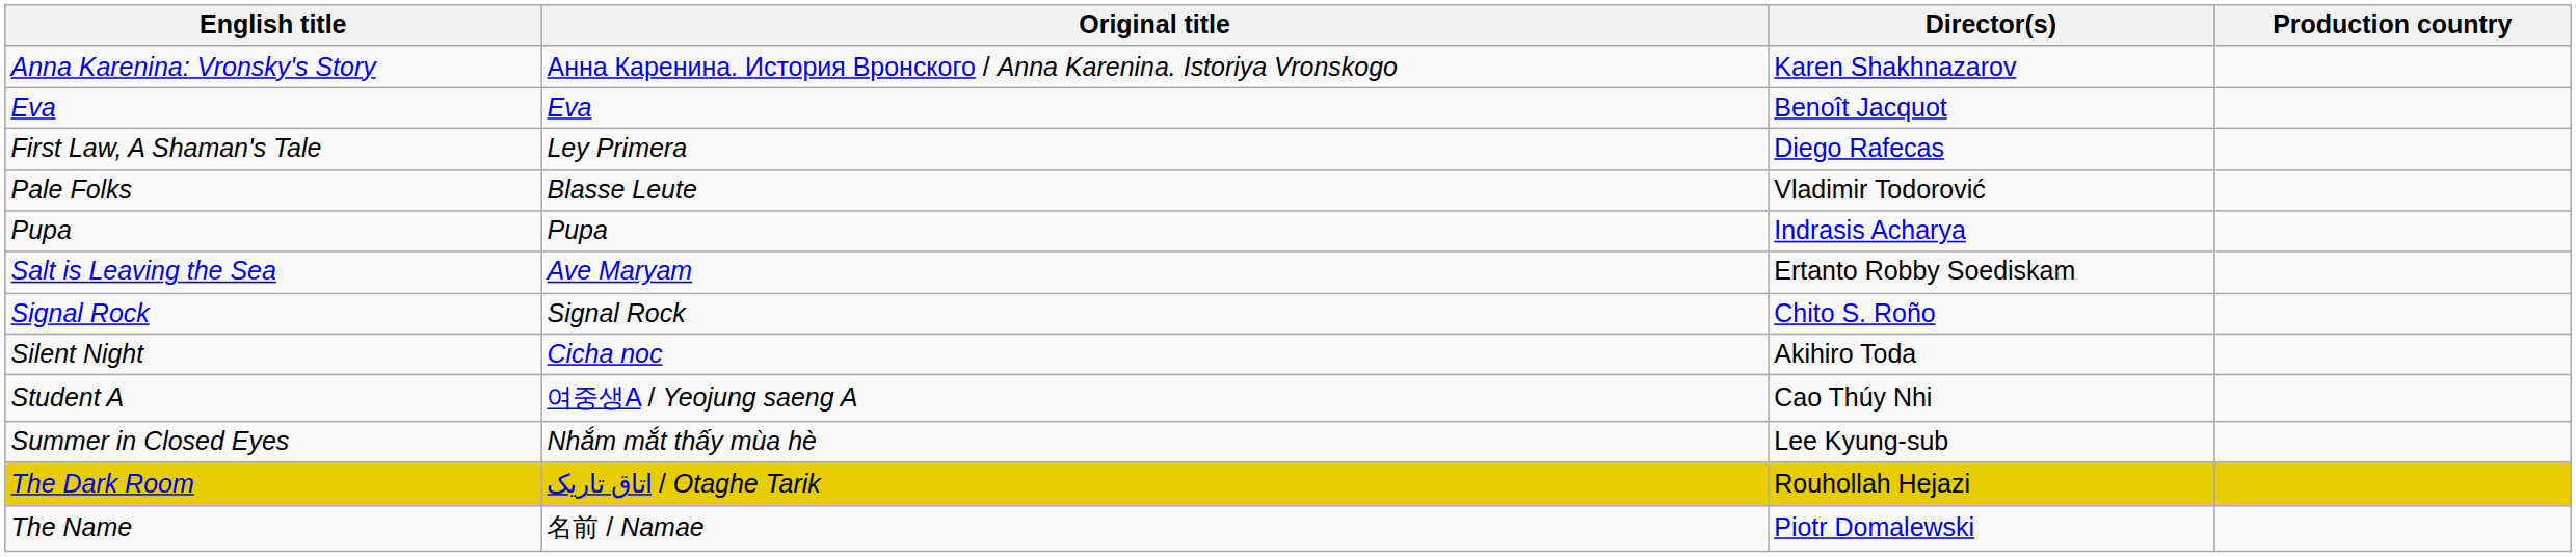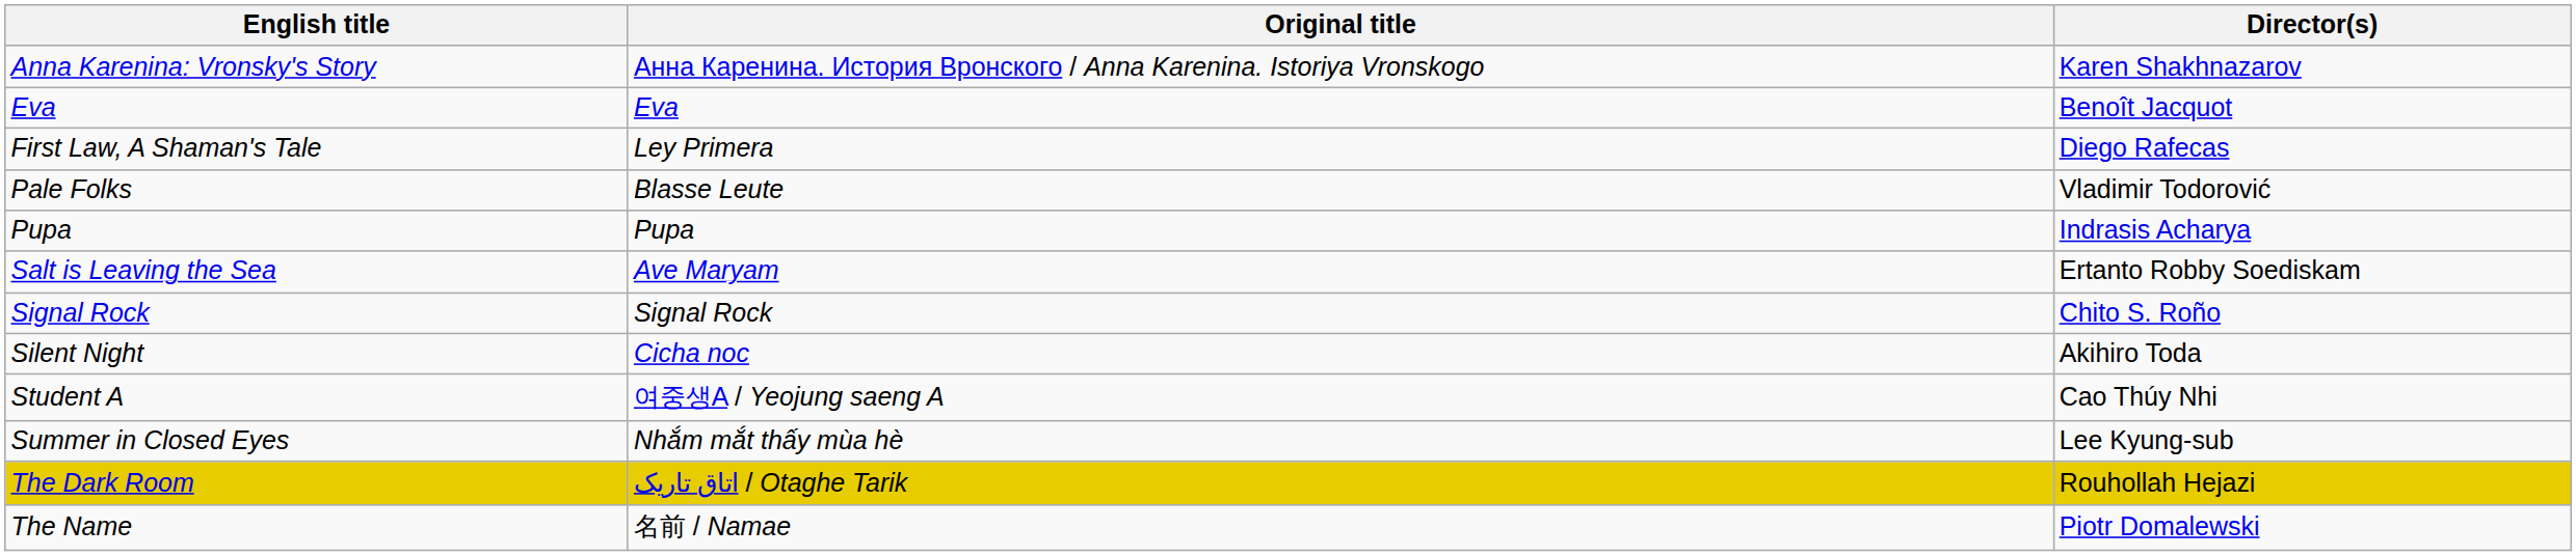- column: Production country
